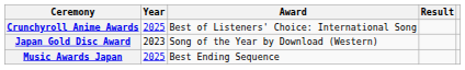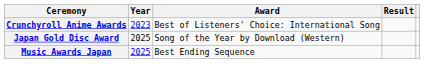Crunchyroll Anime Awards | Year: 2025 -> 2023
Japan Gold Disc Award | Year: 2023 -> 2025
